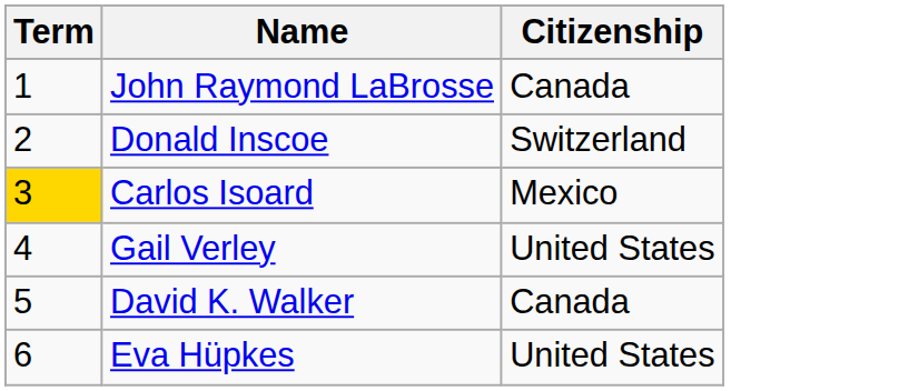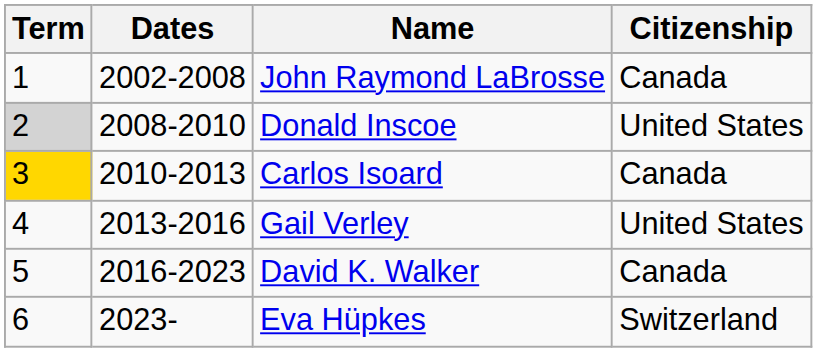+ column: Dates | 2002-2008 | 2008-2010 | 2010-2013 | 2013-2016 | 2016-2023 | 2023-
Donald Inscoe | Term: no background -> lightgrey background
Donald Inscoe | Citizenship: Switzerland -> United States
Carlos Isoard | Citizenship: Mexico -> Canada
Eva Hüpkes | Citizenship: United States -> Switzerland
